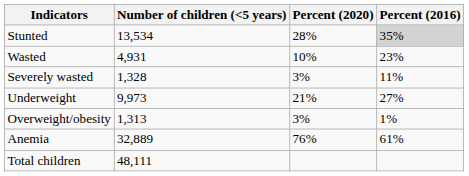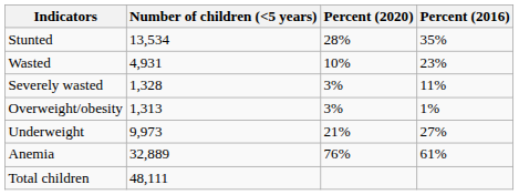Stunted | Percent (2016): lightgrey background -> no background
rows swapped: Underweight <-> Overweight/obesity
